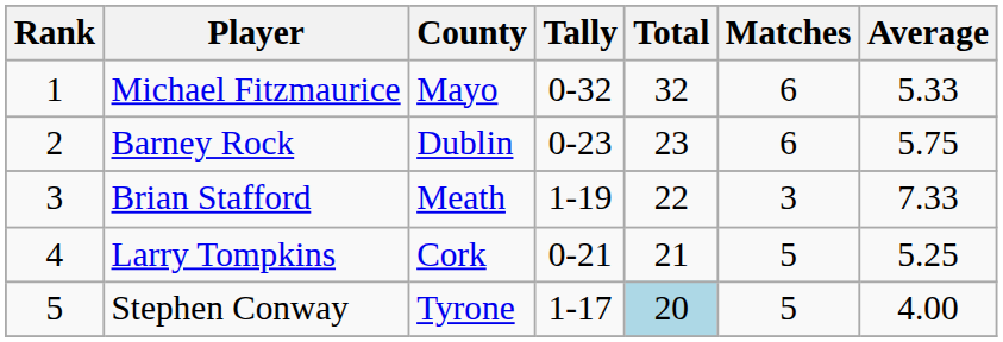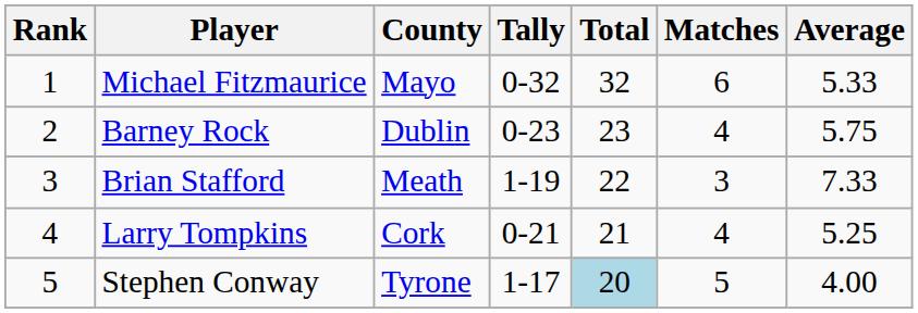Barney Rock | Matches: 6 -> 4
Larry Tompkins | Matches: 5 -> 4
